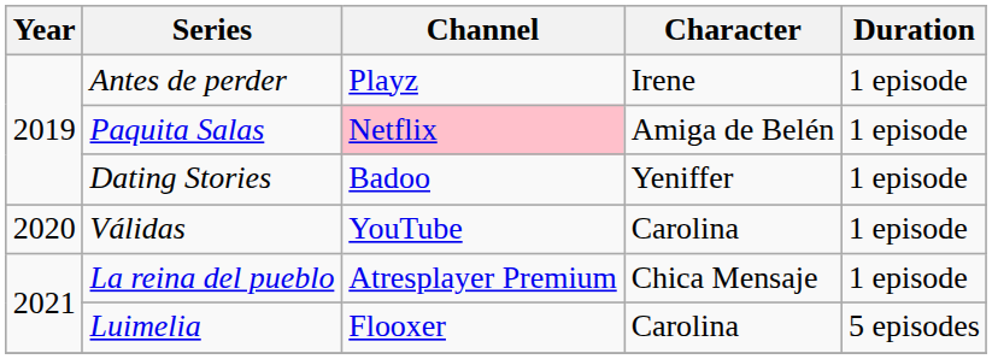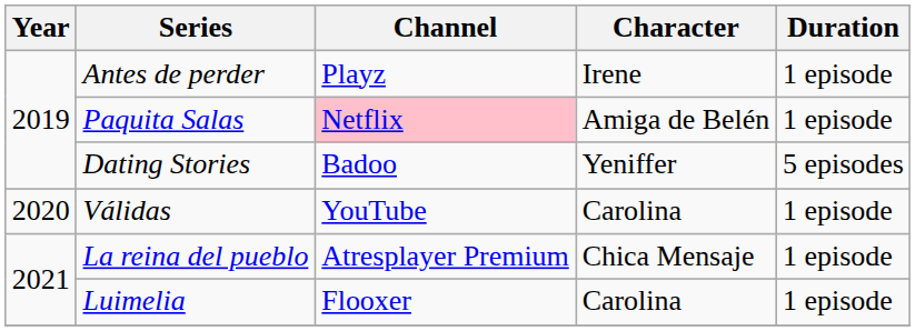Dating Stories | Duration: 1 episode -> 5 episodes
Luimelia | Duration: 5 episodes -> 1 episode
